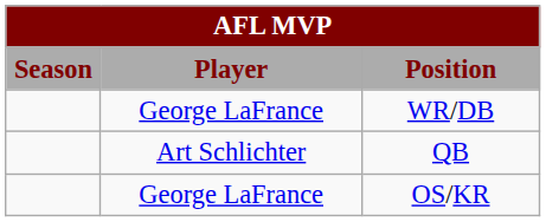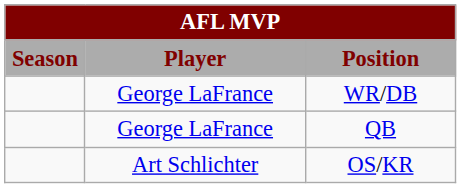QB | Player: Art Schlichter -> George LaFrance
OS/KR | Player: George LaFrance -> Art Schlichter
